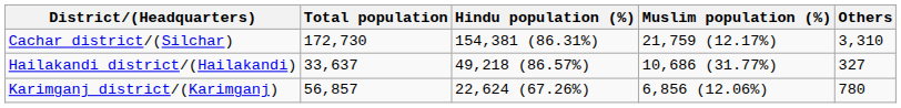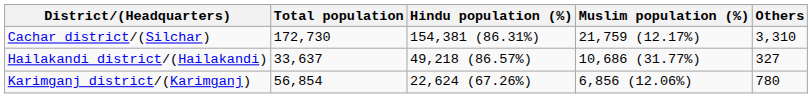Karimganj district/(Karimganj) | Total population: 56,857 -> 56,854
